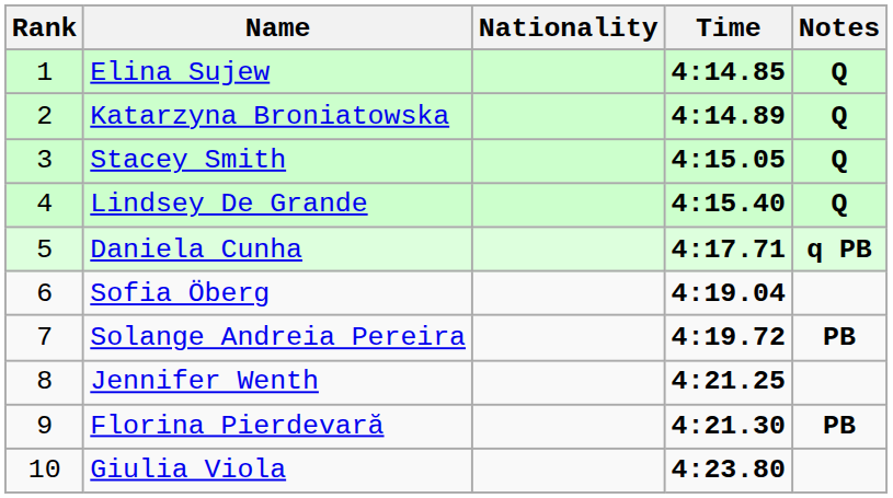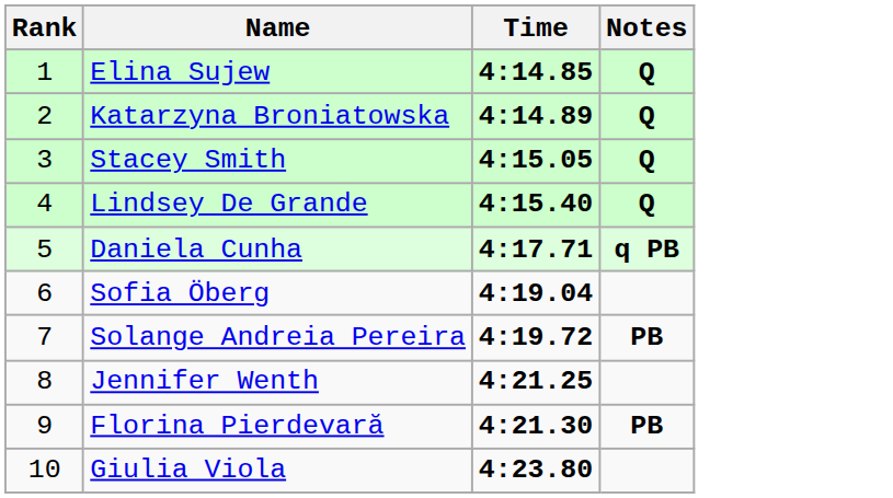- column: Nationality
